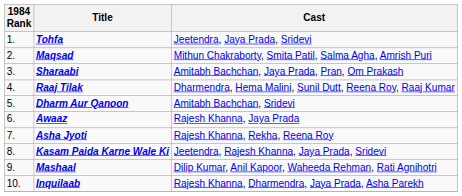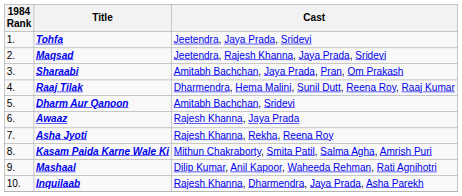Maqsad | Cast: Mithun Chakraborty, Smita Patil, Salma Agha, Amrish Puri -> Jeetendra, Rajesh Khanna, Jaya Prada, Sridevi
Kasam Paida Karne Wale Ki | Cast: Jeetendra, Rajesh Khanna, Jaya Prada, Sridevi -> Mithun Chakraborty, Smita Patil, Salma Agha, Amrish Puri
